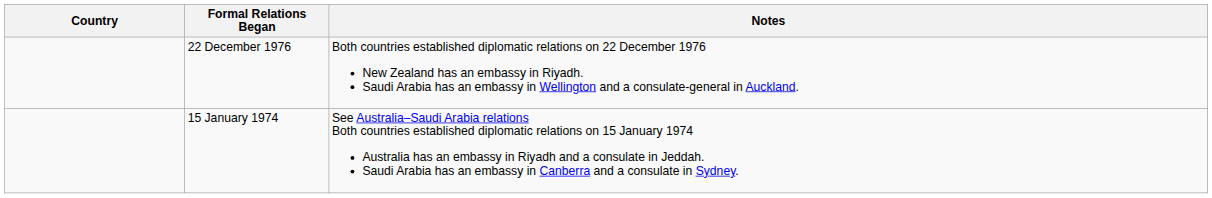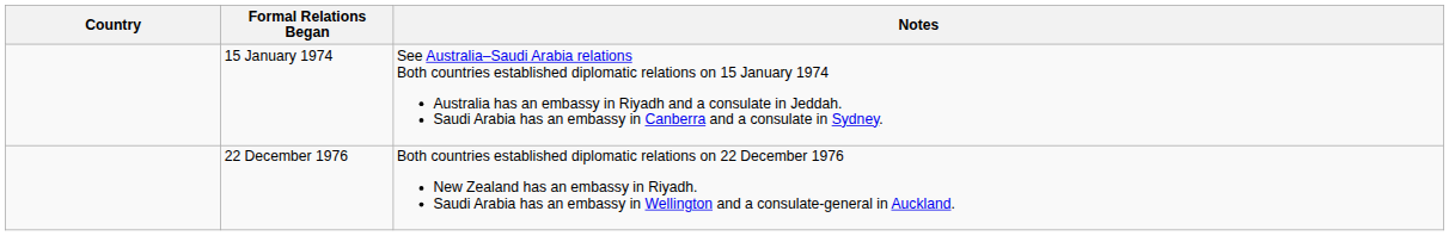rows swapped: 15 January 1974 <-> 22 December 1976
